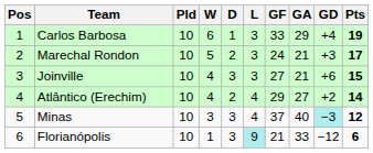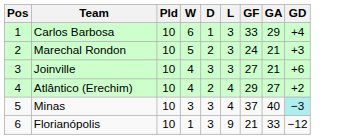- column: Pts | 19 | 17 | 15 | 14 | 12 | 6
Florianópolis | L: paleturquoise background -> no background
